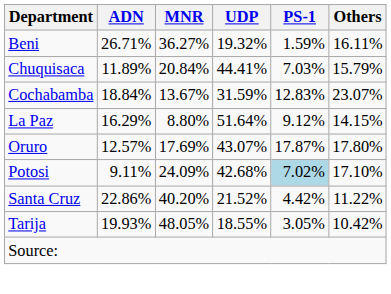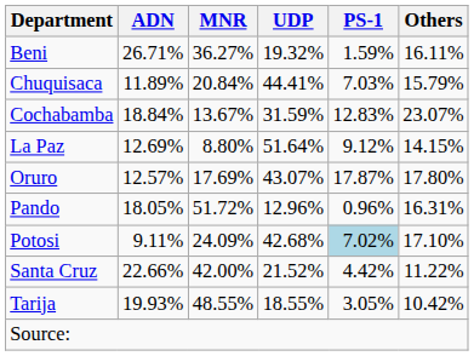La Paz | ADN: 16.29% -> 12.69%
+ row: Pando | 18.05% | 51.72% | 12.96% | 0.96% | 16.31%
Santa Cruz | ADN: 22.86% -> 22.66%
Santa Cruz | MNR: 40.20% -> 42.00%
Tarija | MNR: 48.05% -> 48.55%
